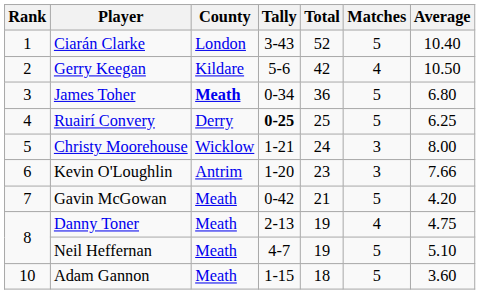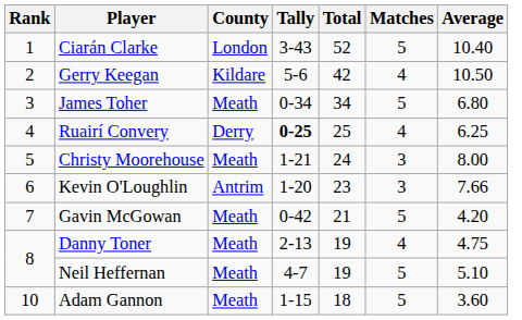James Toher | County: bold -> normal
James Toher | Total: 36 -> 34
Ruairí Convery | Matches: 5 -> 4
Christy Moorehouse | County: Wicklow -> Meath
